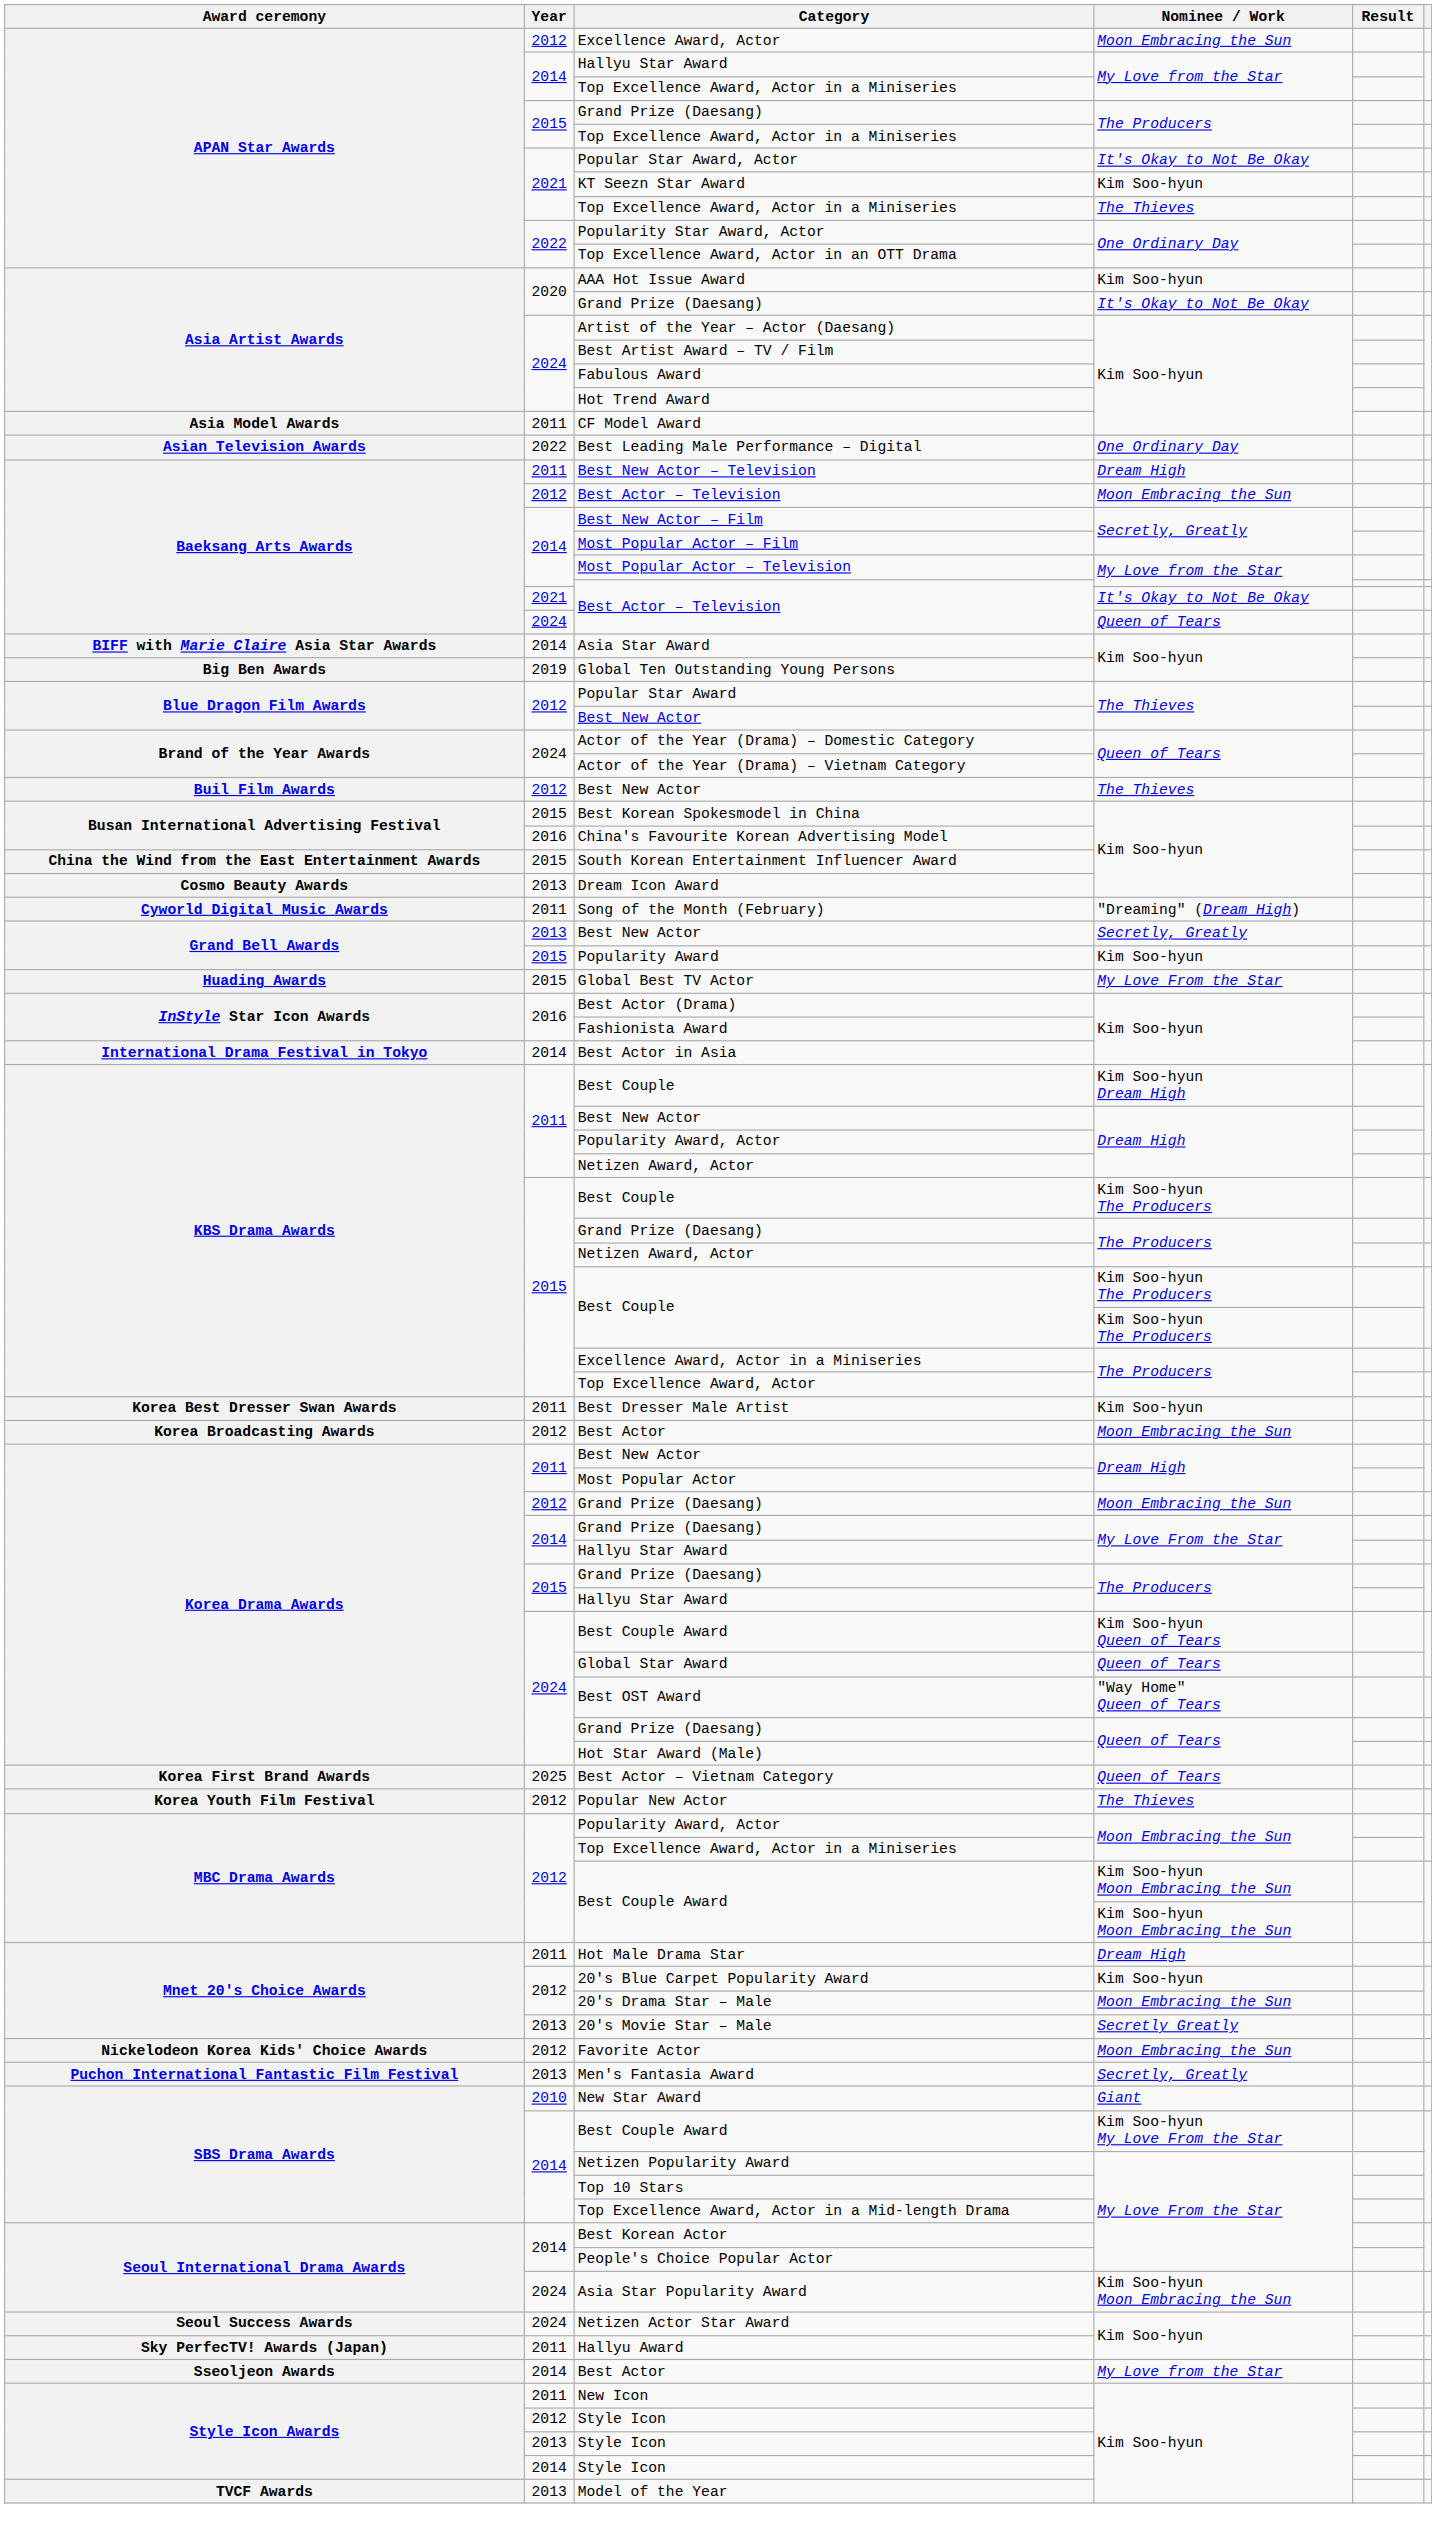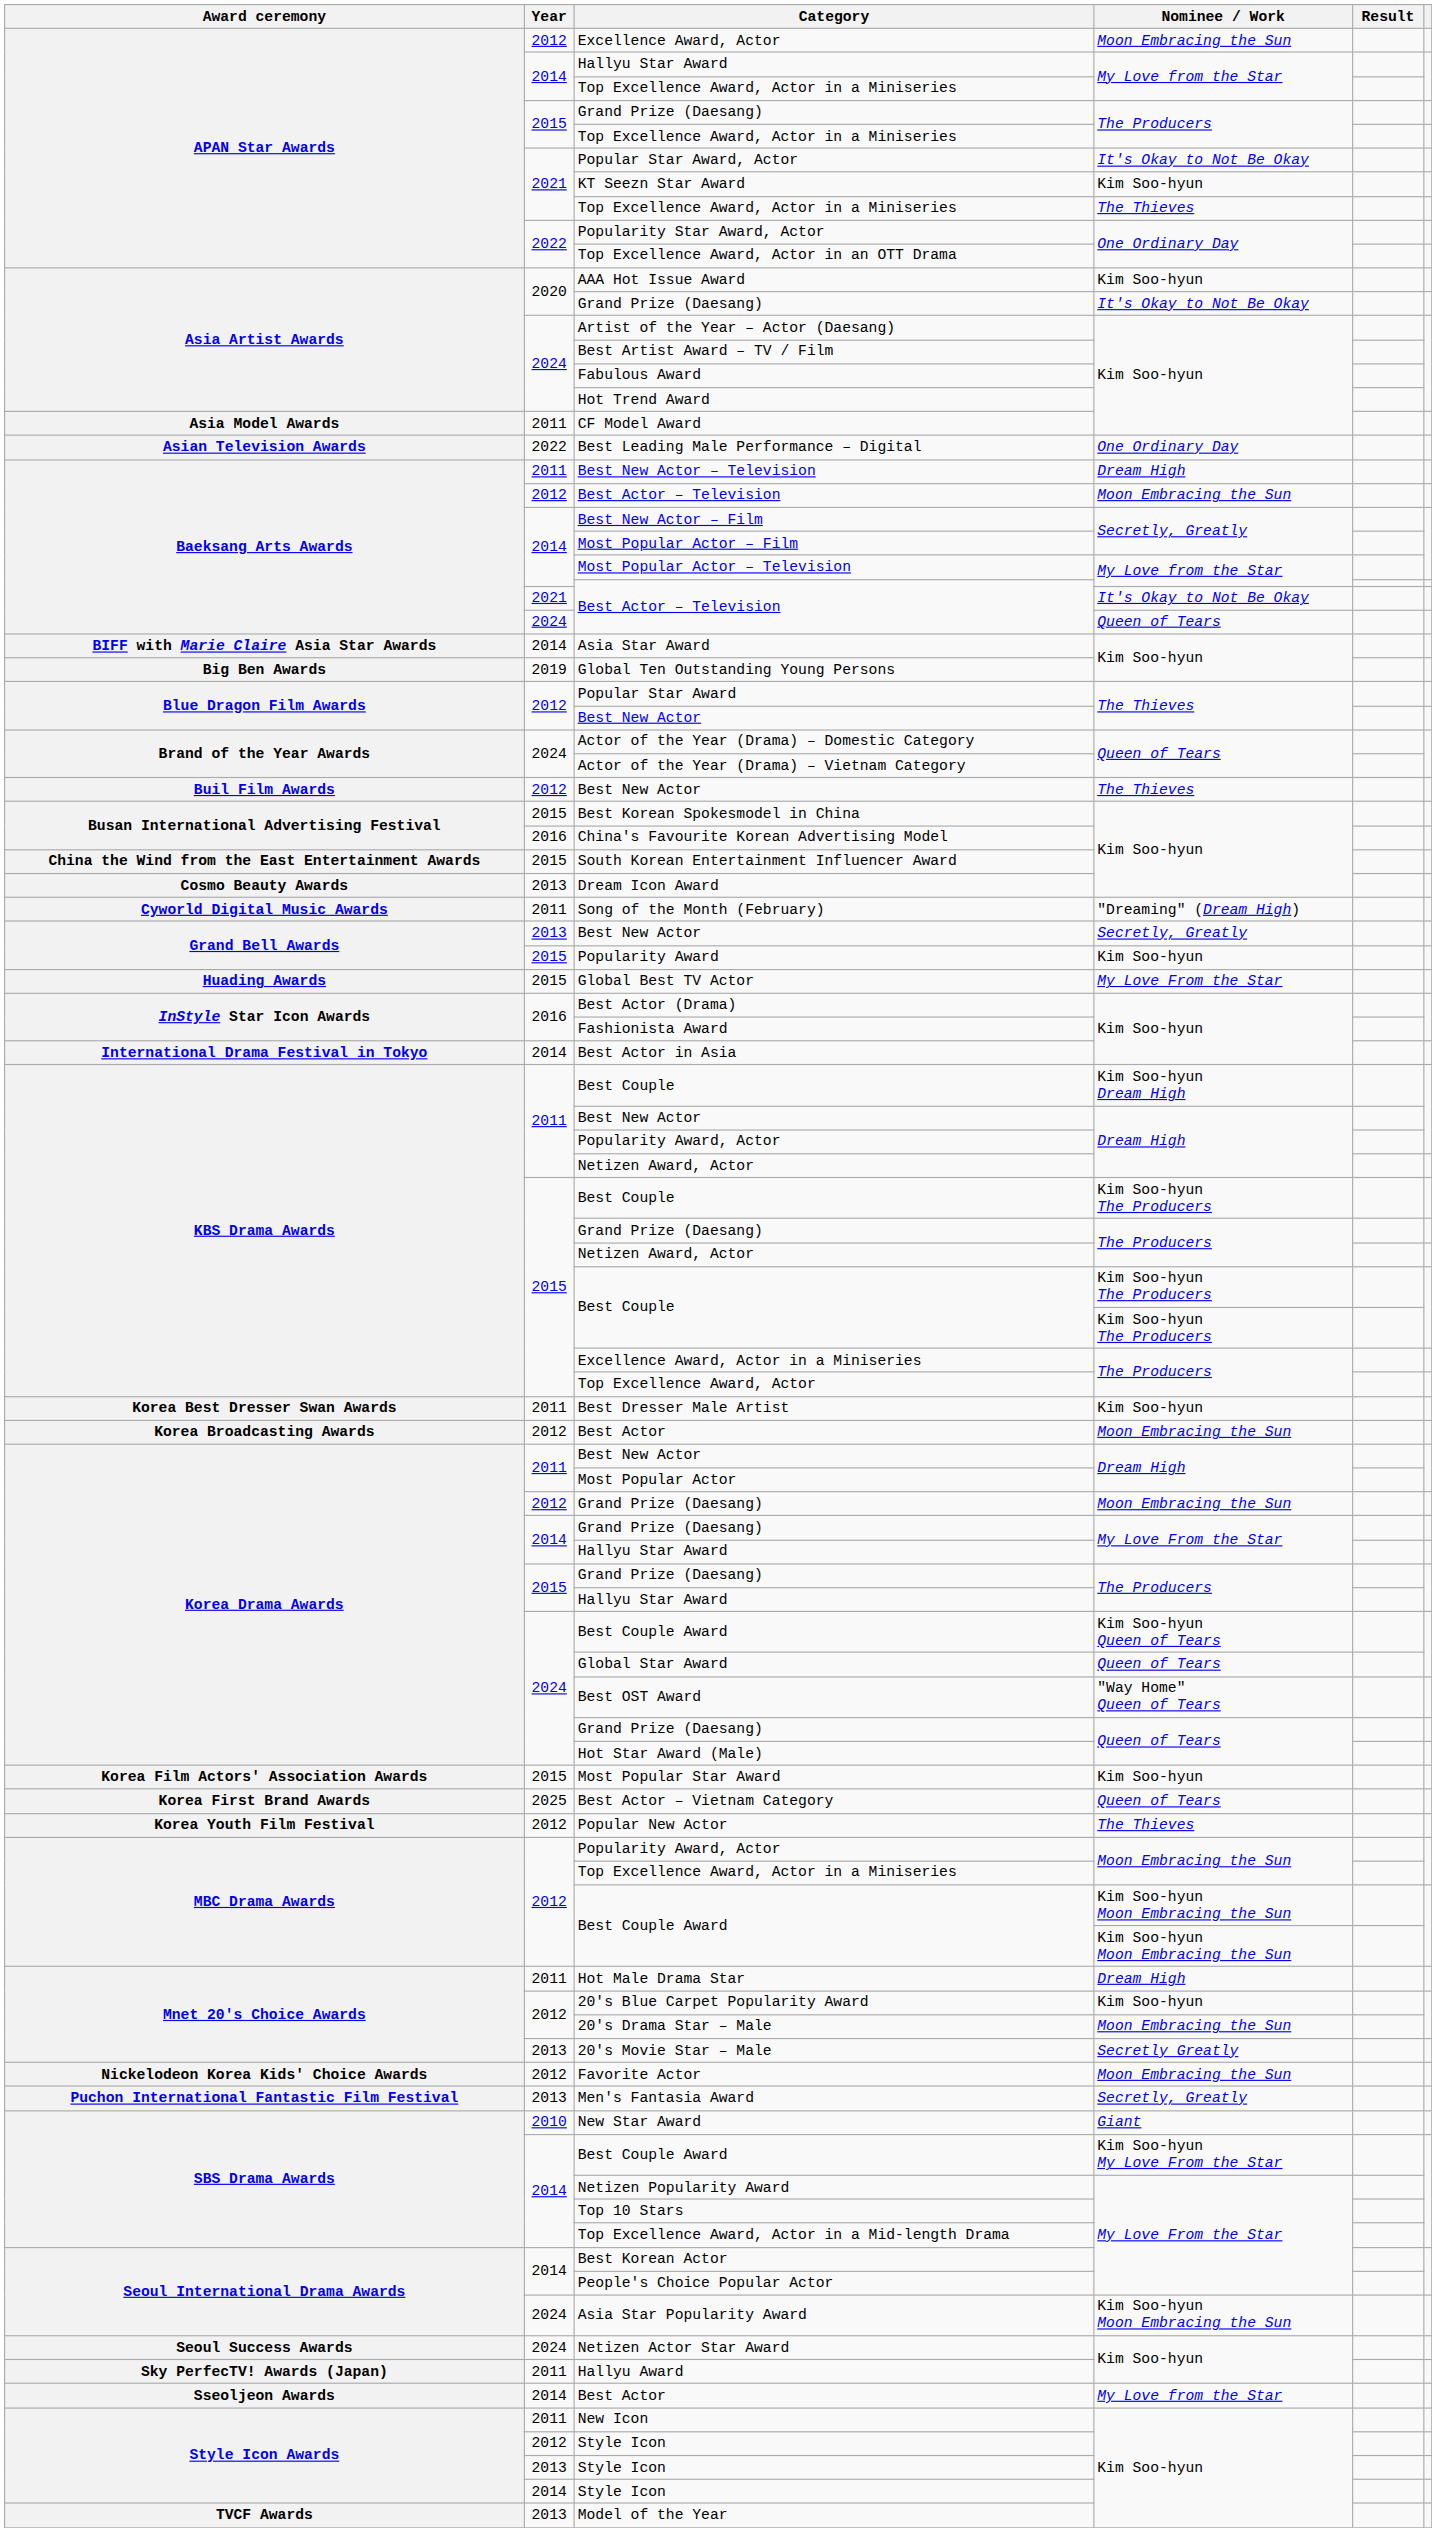+ row: Korea Film Actors' Association Awards | 2015 | Most Popular Star Award | Kim Soo-hyun
